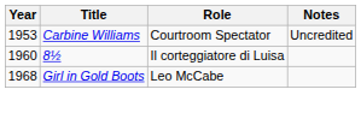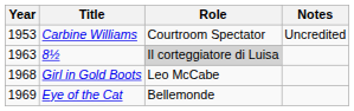8½ | Year: 1960 -> 1963
8½ | Role: no background -> lightgrey background
+ row: 1969 | Eye of the Cat | Bellemonde
